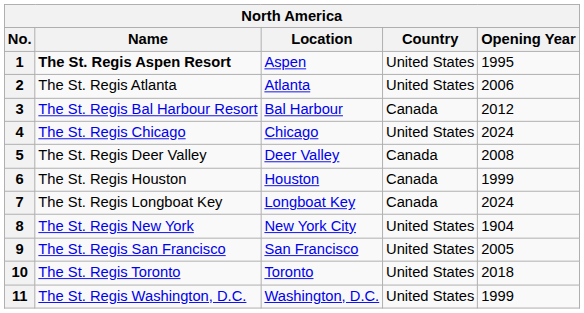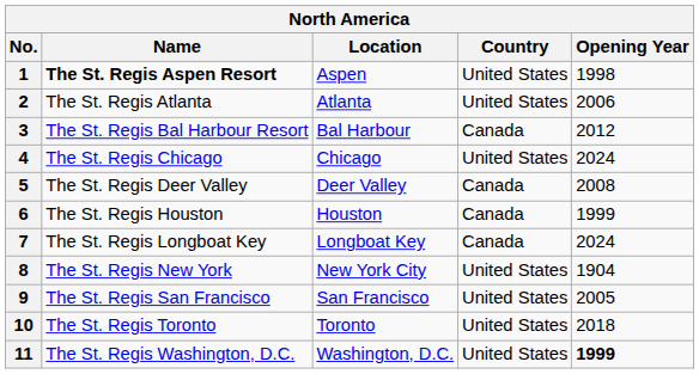1 | Opening Year: 1995 -> 1998
11 | Opening Year: normal -> bold
